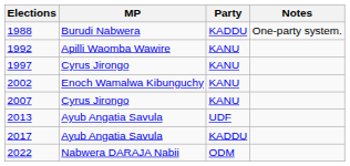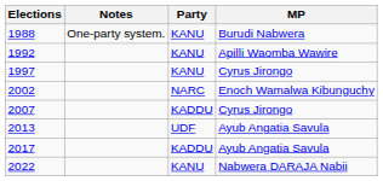columns swapped: MP <-> Notes
1988 | Party: KADDU -> KANU
2002 | Party: KANU -> NARC
2007 | Party: KANU -> KADDU
2022 | Party: ODM -> KANU
